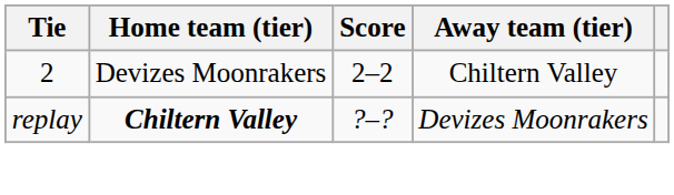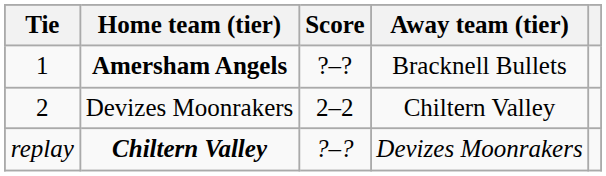+ row: 1 | Amersham Angels | ?–? | Bracknell Bullets
